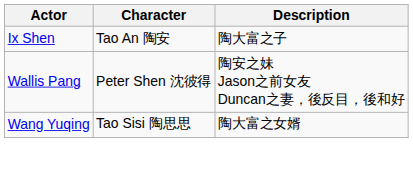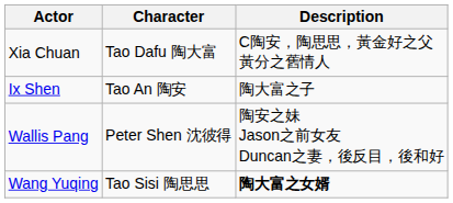+ row: Xia Chuan | Tao Dafu 陶大富 | C陶安，陶思思，黃金好之父 黃分之舊情人
Wang Yuqing | Description: normal -> bold
